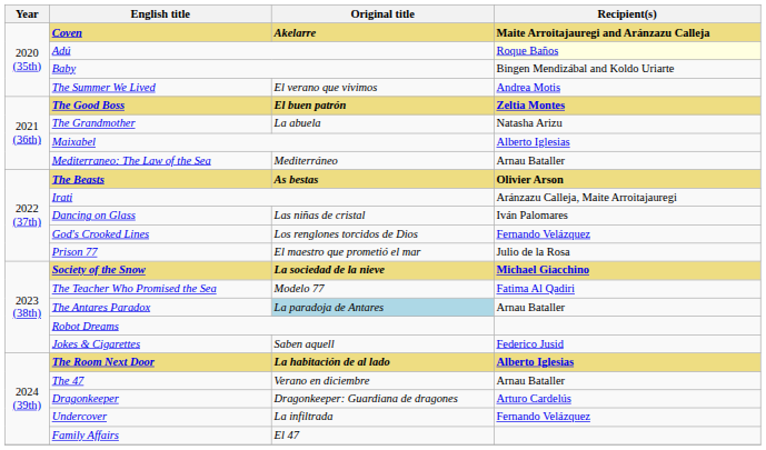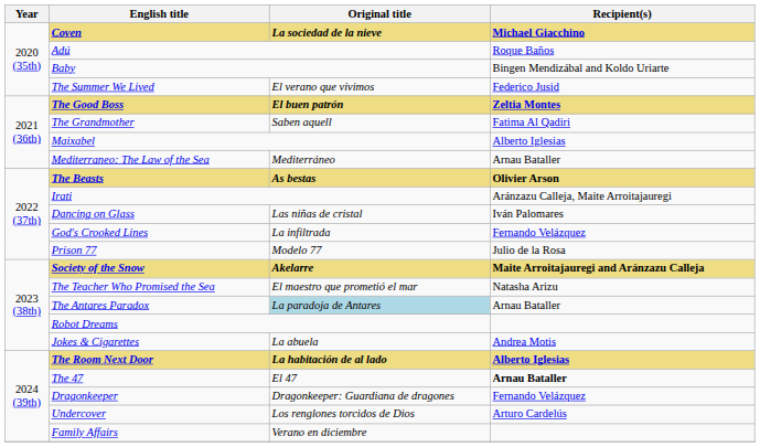Coven | Original title: Akelarre -> La sociedad de la nieve
Coven | Recipient(s): Maite Arroitajauregi and Aránzazu Calleja -> Michael Giacchino
Adú | Recipient(s): lightyellow background -> no background
The Summer We Lived | Recipient(s): Andrea Motis -> Federico Jusid
The Grandmother | Original title: La abuela -> Saben aquell
The Grandmother | Recipient(s): Natasha Arizu -> Fatima Al Qadiri
God's Crooked Lines | Original title: Los renglones torcidos de Dios -> La infiltrada
Prison 77 | Original title: El maestro que prometió el mar -> Modelo 77
Society of the Snow | Original title: La sociedad de la nieve -> Akelarre
Society of the Snow | Recipient(s): Michael Giacchino -> Maite Arroitajauregi and Aránzazu Calleja
The Teacher Who Promised the Sea | Original title: Modelo 77 -> El maestro que prometió el mar
The Teacher Who Promised the Sea | Recipient(s): Fatima Al Qadiri -> Natasha Arizu
Jokes & Cigarettes | Original title: Saben aquell -> La abuela
Jokes & Cigarettes | Recipient(s): Federico Jusid -> Andrea Motis
The 47 | Original title: Verano en diciembre -> El 47
The 47 | Recipient(s): normal -> bold
Dragonkeeper | Recipient(s): Arturo Cardelús -> Fernando Velázquez
Undercover | Original title: La infiltrada -> Los renglones torcidos de Dios
Undercover | Recipient(s): Fernando Velázquez -> Arturo Cardelús
Family Affairs | Original title: El 47 -> Verano en diciembre
